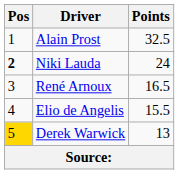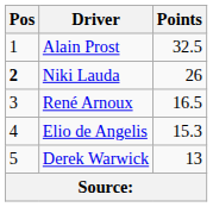Niki Lauda | Points: 24 -> 26
Elio de Angelis | Points: 15.5 -> 15.3
Derek Warwick | Pos: gold background -> no background
